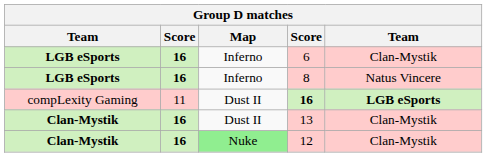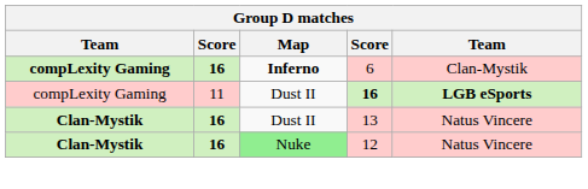6 | column 1: LGB eSports -> compLexity Gaming
6 | Map: normal -> bold
- row: LGB eSports | 16 | Inferno | 8 | Natus Vincere
13 | column 5: Clan-Mystik -> Natus Vincere
12 | column 5: Clan-Mystik -> Natus Vincere
